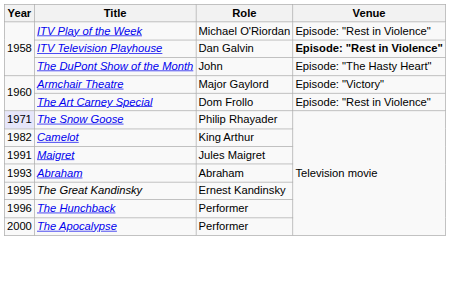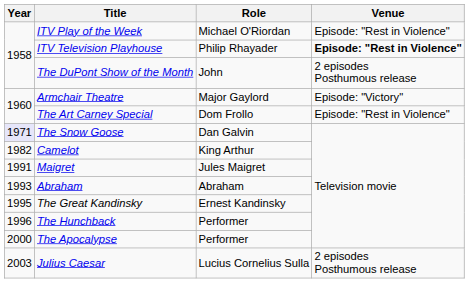ITV Television Playhouse | Role: Dan Galvin -> Philip Rhayader
The DuPont Show of the Month | Venue: Episode: "The Hasty Heart" -> 2 episodes Posthumous release
The Snow Goose | Role: Philip Rhayader -> Dan Galvin
+ row: 2003 | Julius Caesar | Lucius Cornelius Sulla | 2 episodes Posthumous release
